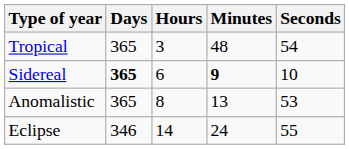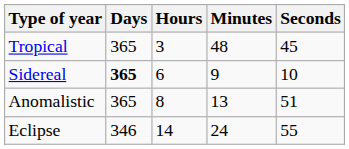Tropical | Seconds: 54 -> 45
Sidereal | Minutes: bold -> normal
Anomalistic | Seconds: 53 -> 51
